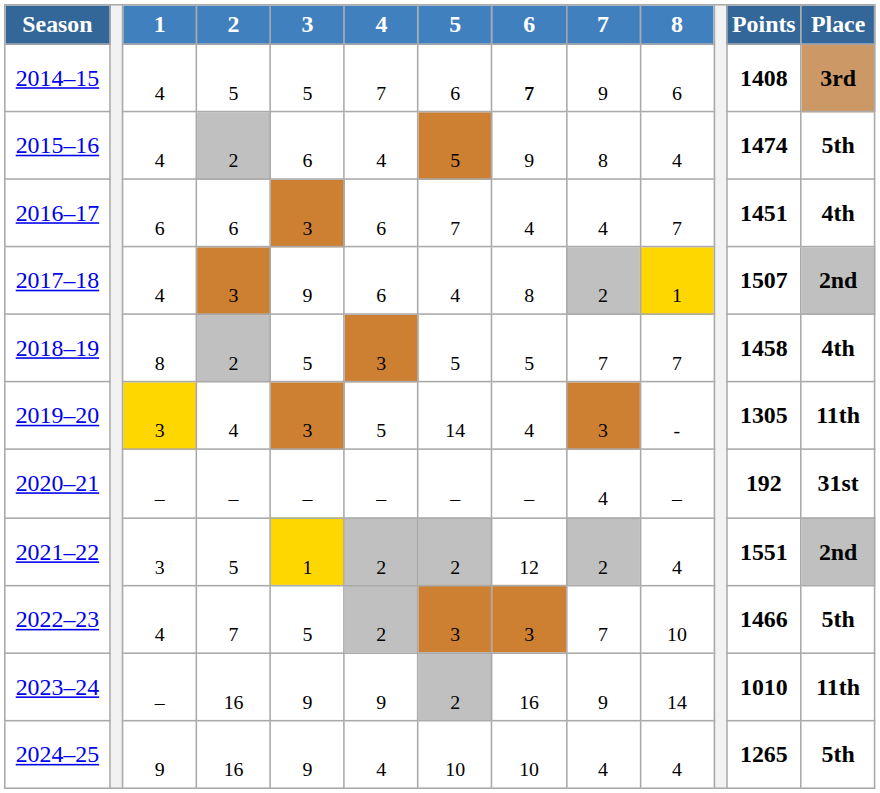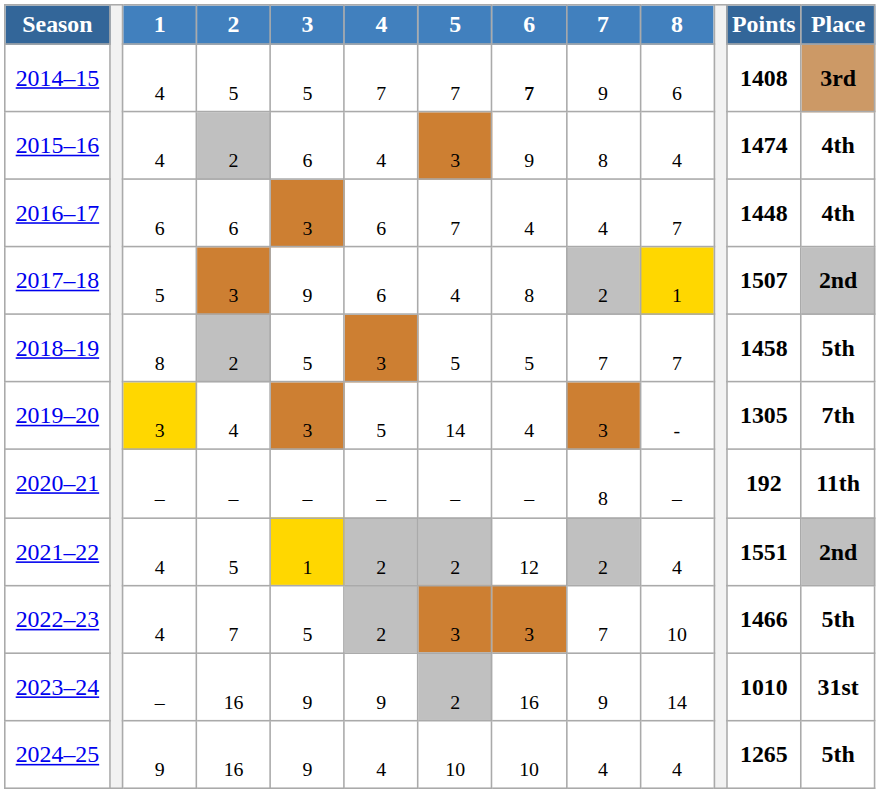2014–15 | 5: 6 -> 7
2015–16 | 5: 5 -> 3
2015–16 | Place: 5th -> 4th
2016–17 | Points: 1451 -> 1448
2017–18 | 1: 4 -> 5
2018–19 | Place: 4th -> 5th
2019–20 | Place: 11th -> 7th
2020–21 | 7: 4 -> 8
2020–21 | Place: 31st -> 11th
2021–22 | 1: 3 -> 4
2023–24 | Place: 11th -> 31st
